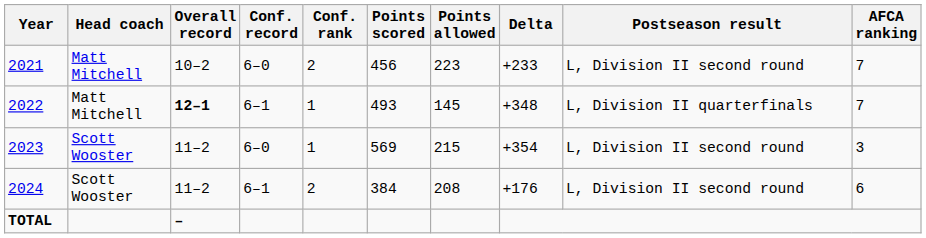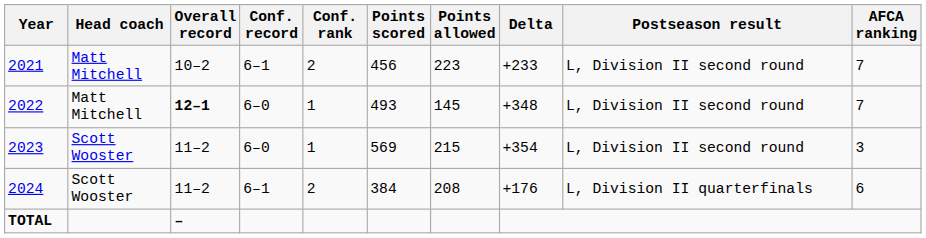2021 | Conf. record: 6–0 -> 6–1
2022 | Conf. record: 6–1 -> 6–0
2022 | Postseason result: L, Division II quarterfinals -> L, Division II second round
2024 | Postseason result: L, Division II second round -> L, Division II quarterfinals
